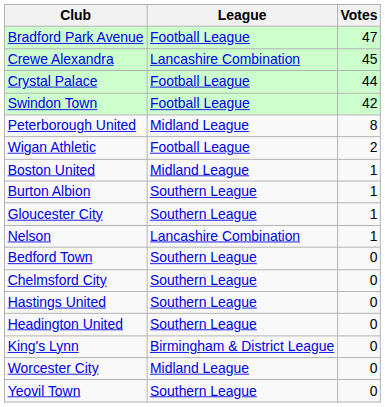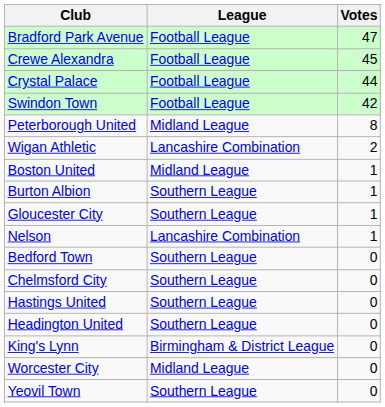Crewe Alexandra | League: Lancashire Combination -> Football League
Wigan Athletic | League: Football League -> Lancashire Combination
